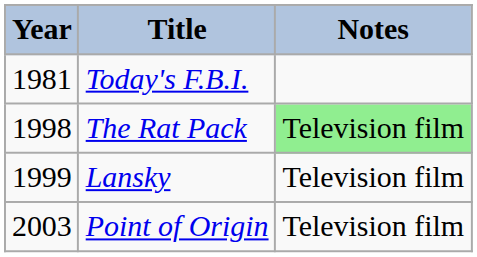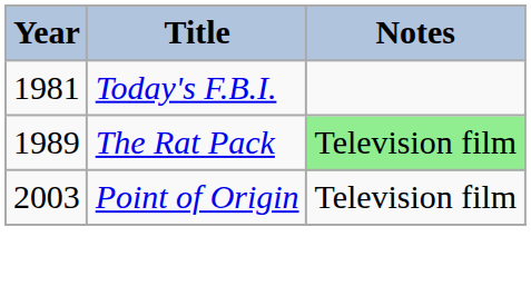The Rat Pack | Year: 1998 -> 1989
- row: 1999 | Lansky | Television film
